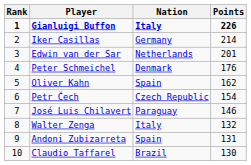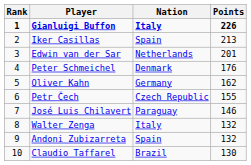Iker Casillas | Nation: Germany -> Spain
Iker Casillas | Points: 214 -> 213
Oliver Kahn | Nation: Spain -> Germany
Petr Čech | Points: 154 -> 155
Andoni Zubizarreta | Points: 131 -> 132
